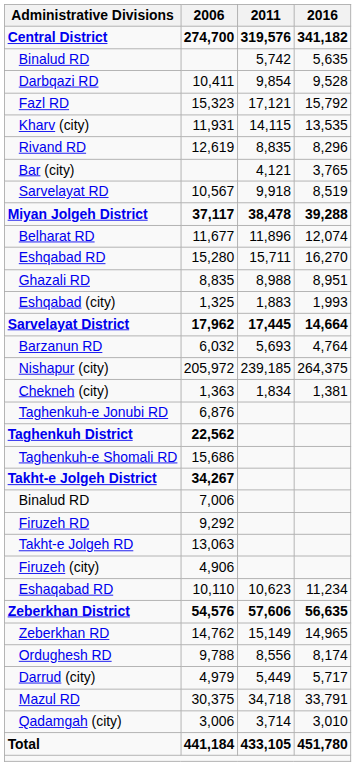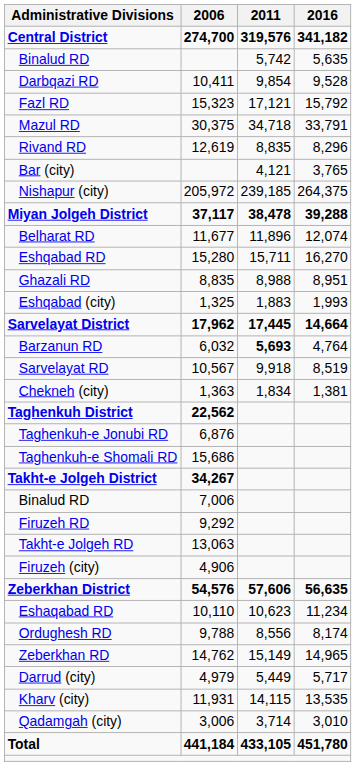rows swapped: Mazul RD <-> Kharv (city)
rows swapped: Nishapur (city) <-> Sarvelayat RD
Barzanun RD | 2011: normal -> bold
rows swapped: Taghenkuh District <-> Taghenkuh-e Jonubi RD
rows swapped: Zeberkhan District <-> Eshaqabad RD
rows swapped: Ordughesh RD <-> Zeberkhan RD
